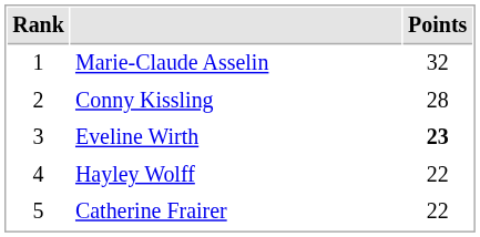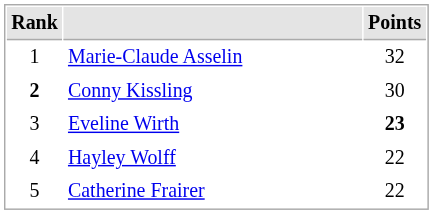Conny Kissling | Rank: normal -> bold
Conny Kissling | Points: 28 -> 30
